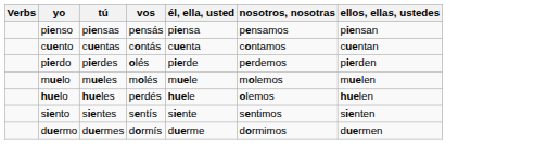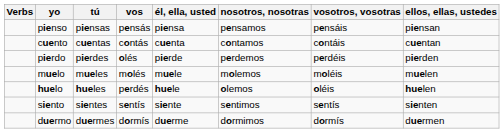+ column: vosotros, vosotras | pensáis | contáis | perdéis | moléis | oléis | sentís | dormís
